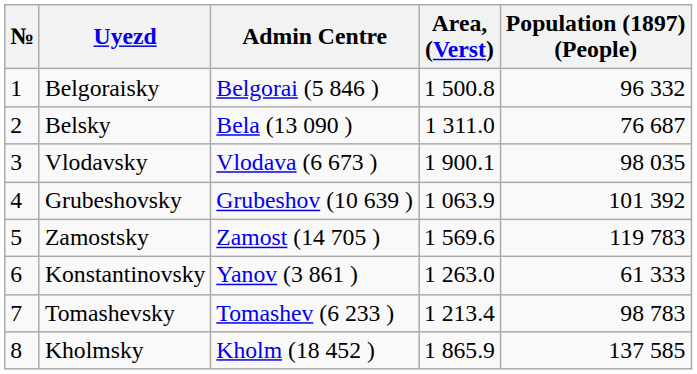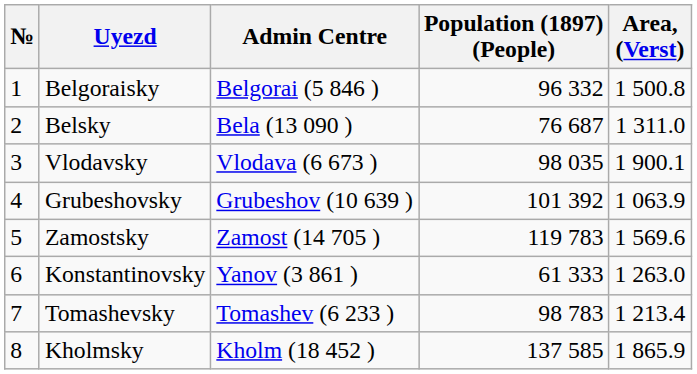columns swapped: Area, (Verst) <-> Population (1897) (People)
